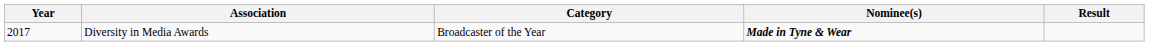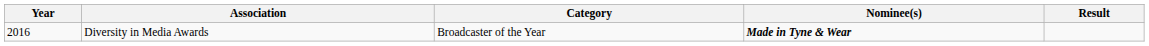Diversity in Media Awards | Year: 2017 -> 2016
